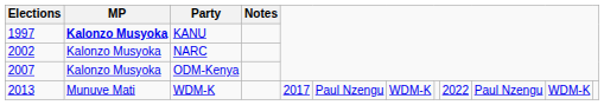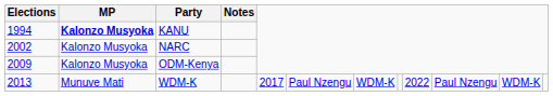KANU | Elections: 1997 -> 1994
ODM-Kenya | Elections: 2007 -> 2009
